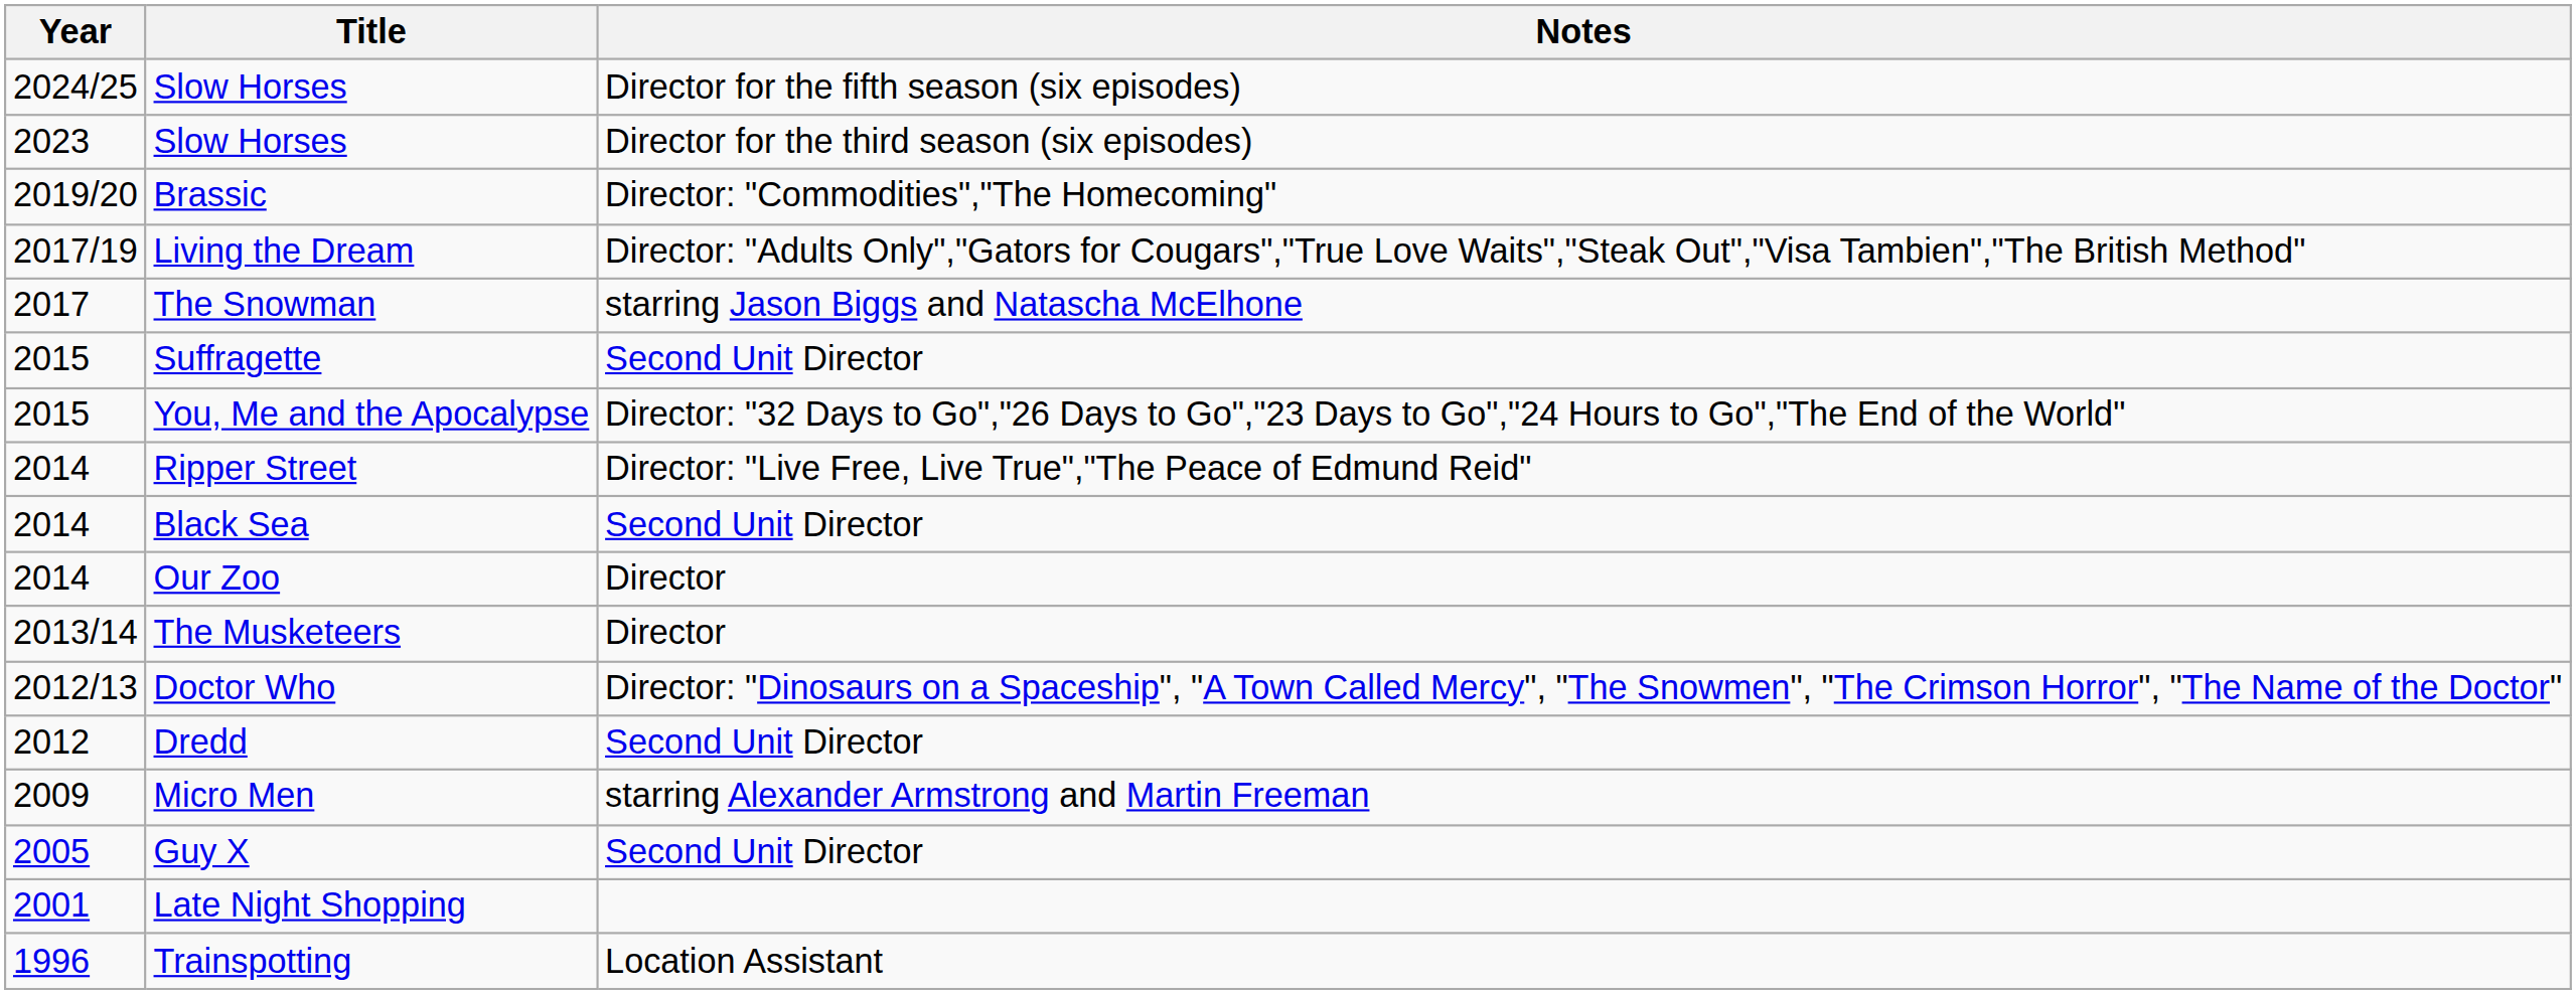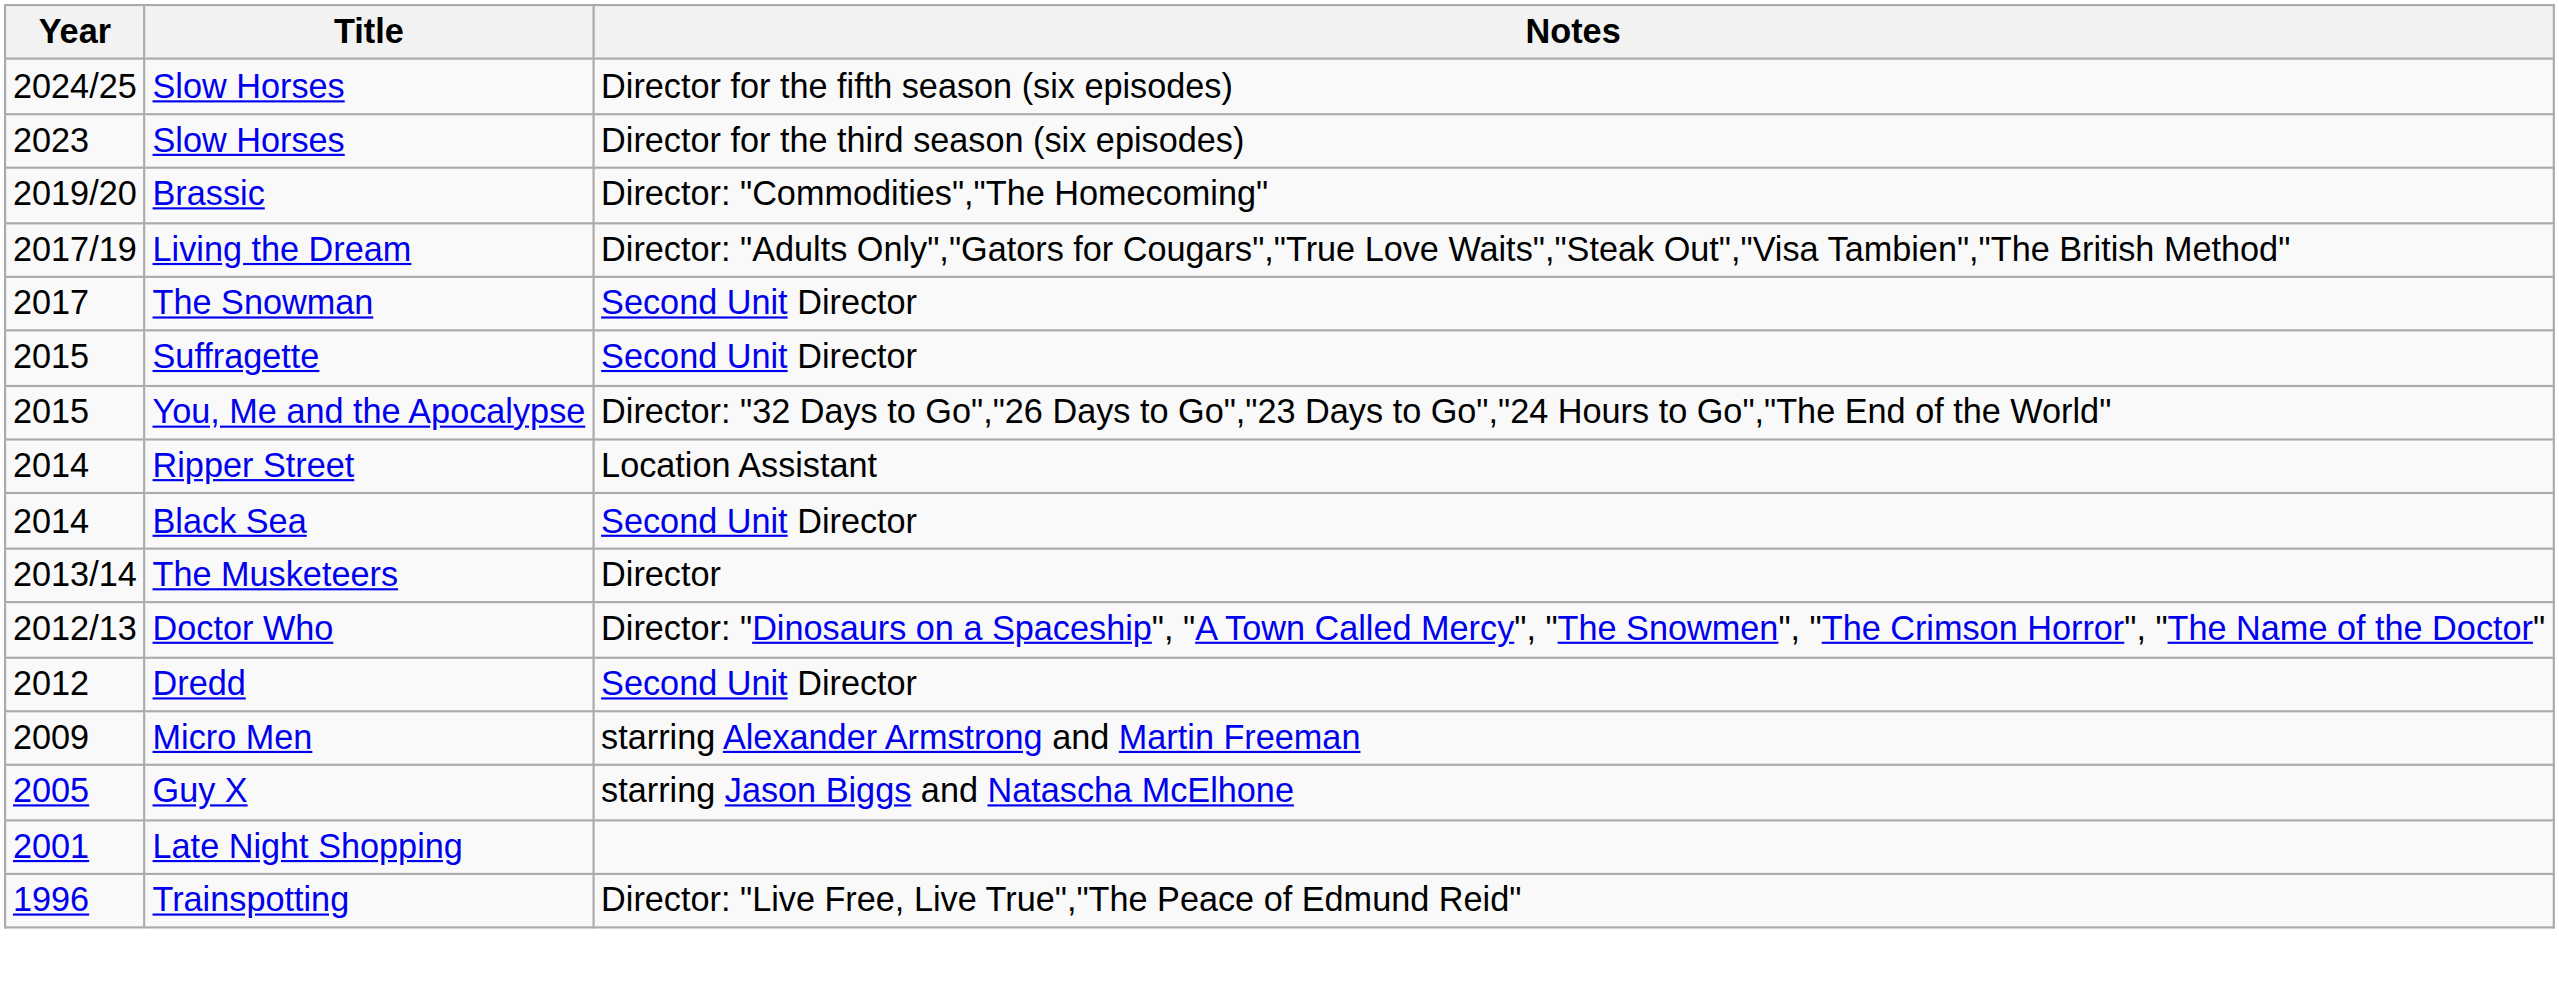The Snowman | Notes: starring Jason Biggs and Natascha McElhone -> Second Unit Director
Ripper Street | Notes: Director: "Live Free, Live True","The Peace of Edmund Reid" -> Location Assistant
- row: 2014 | Our Zoo | Director
Guy X | Notes: Second Unit Director -> starring Jason Biggs and Natascha McElhone
Trainspotting | Notes: Location Assistant -> Director: "Live Free, Live True","The Peace of Edmund Reid"
